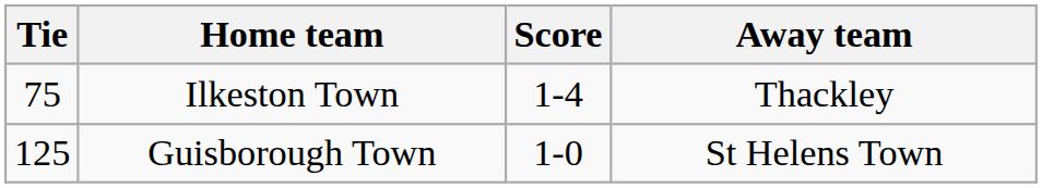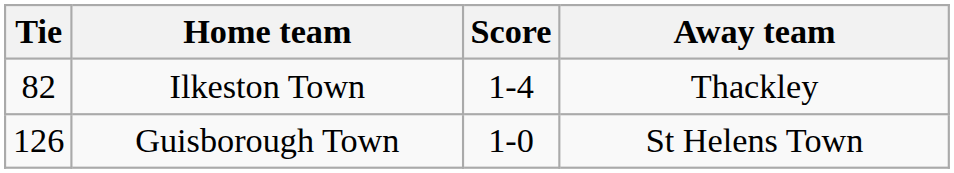Ilkeston Town | Tie: 75 -> 82
Guisborough Town | Tie: 125 -> 126
